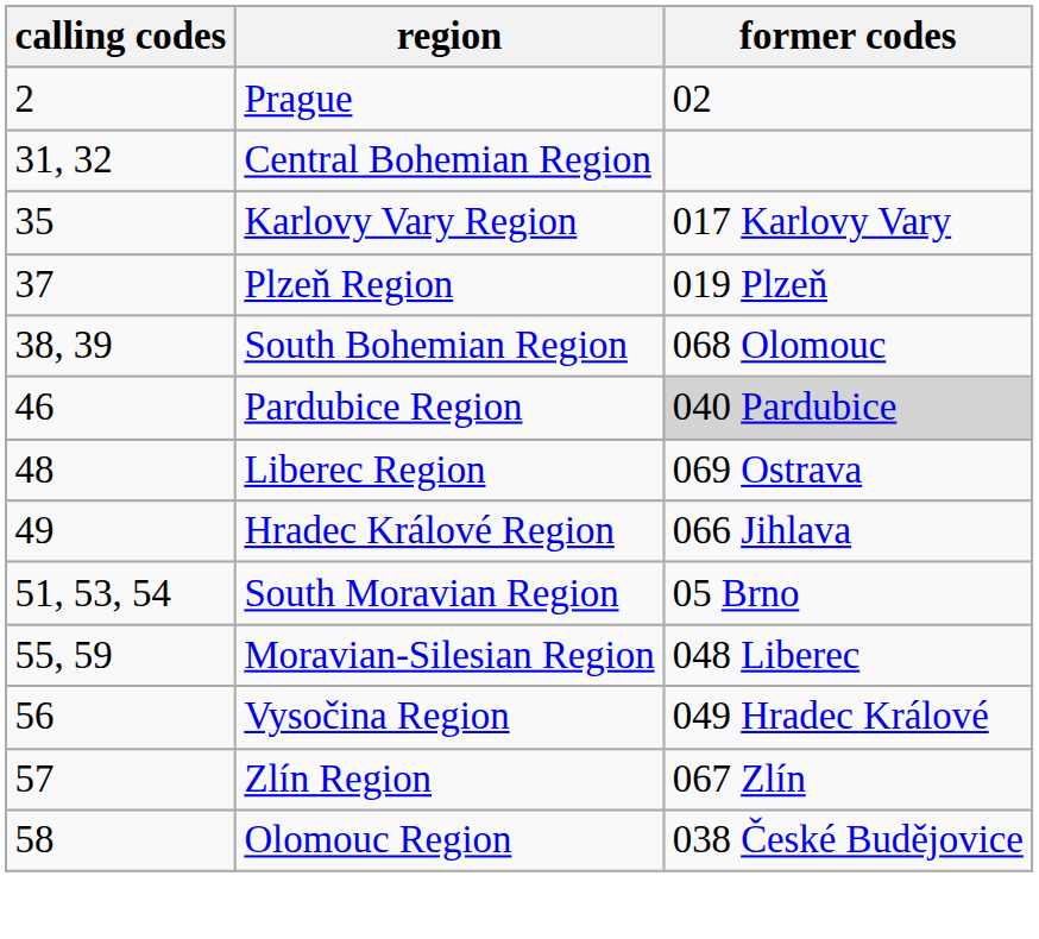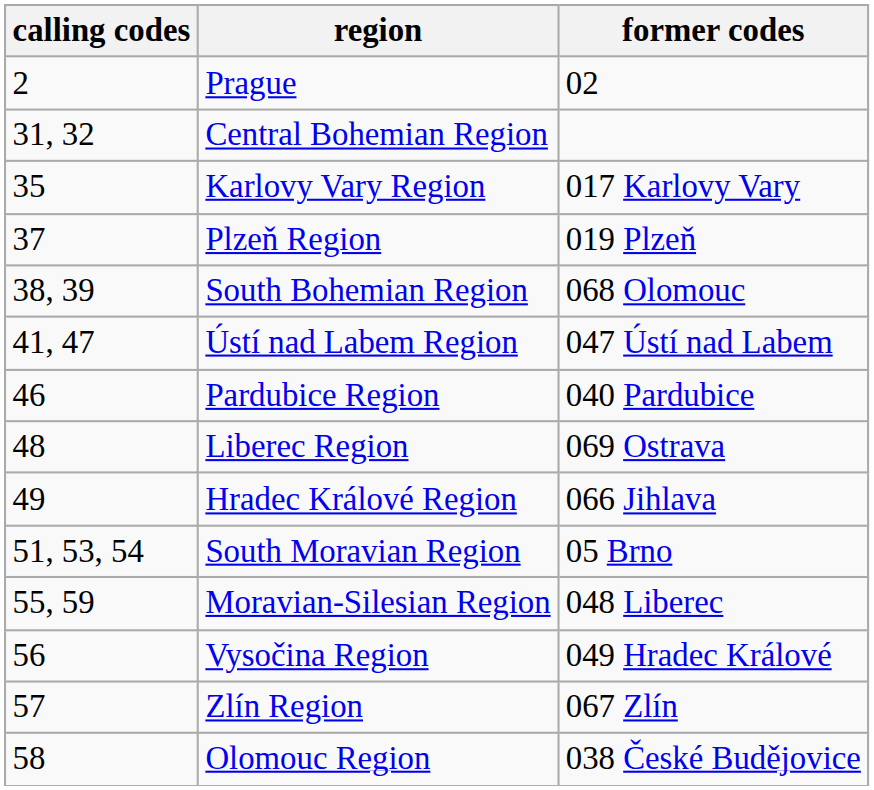+ row: 41, 47 | Ústí nad Labem Region | 047 Ústí nad Labem
Pardubice Region | former codes: lightgrey background -> no background
